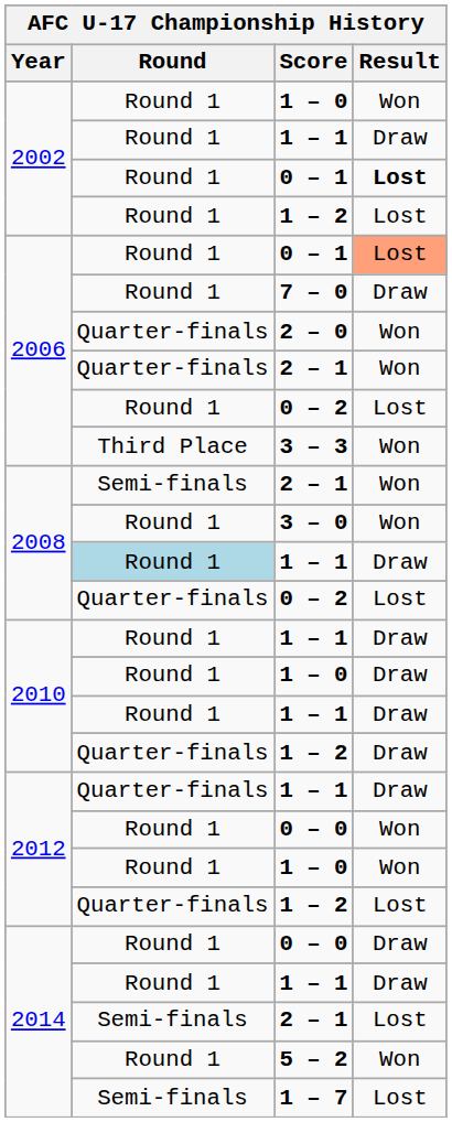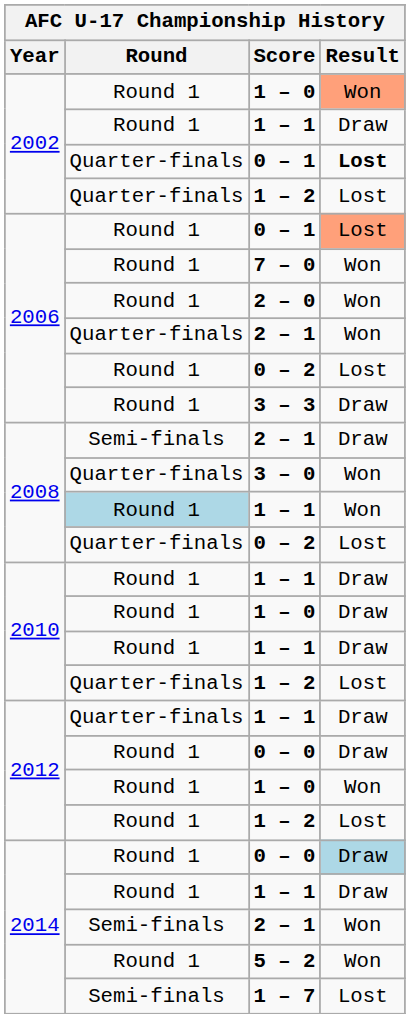2002 / 1 – 0 | Result: no background -> lightsalmon background
2002 / 0 – 1 | Round: Round 1 -> Quarter-finals
2002 / 1 – 2 | Round: Round 1 -> Quarter-finals
7 – 0 | Result: Draw -> Won
2 – 0 | Round: Quarter-finals -> Round 1
3 – 3 | Round: Third Place -> Round 1
3 – 3 | Result: Won -> Draw
2008 / 2 – 1 | Result: Won -> Draw
3 – 0 | Round: Round 1 -> Quarter-finals
2008 / 1 – 1 | Result: Draw -> Won
2010 / 1 – 2 | Result: Draw -> Lost
2012 / 0 – 0 | Result: Won -> Draw
2012 / 1 – 2 | Round: Quarter-finals -> Round 1
2014 / 0 – 0 | Result: no background -> lightblue background
2014 / 2 – 1 | Result: Lost -> Won
